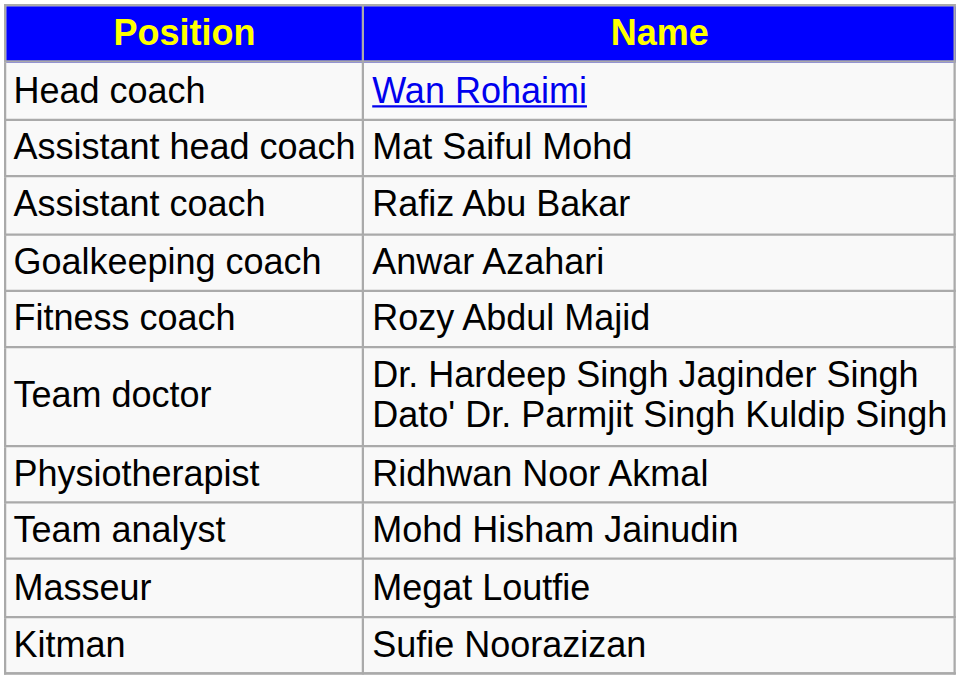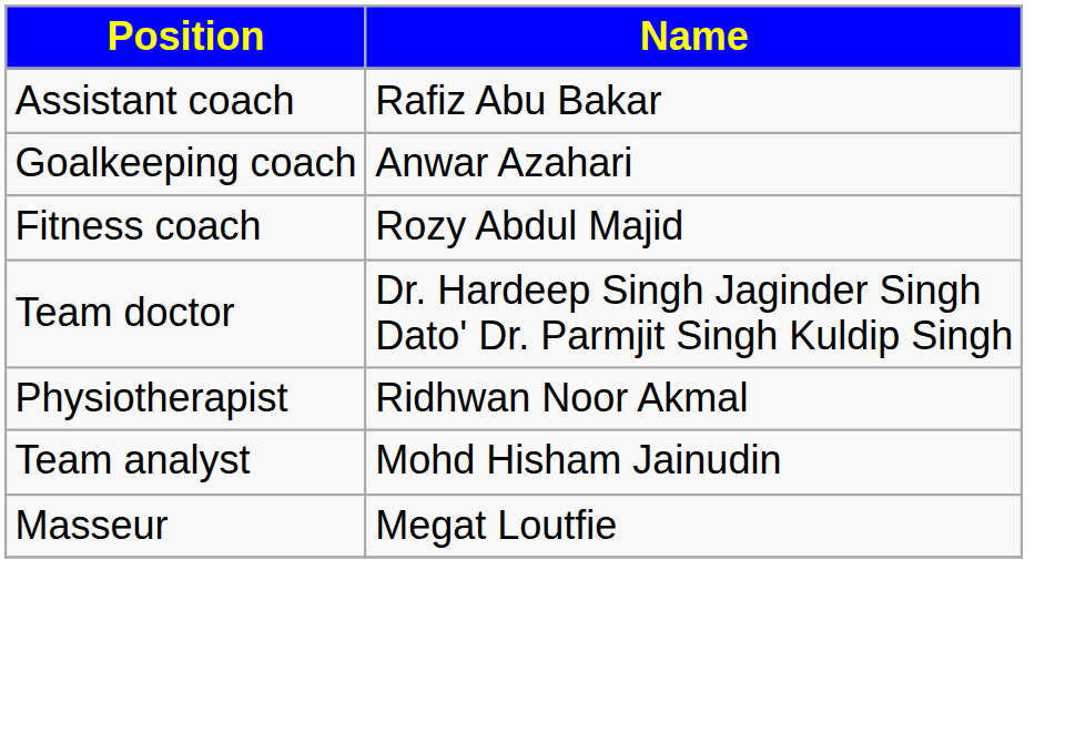- row: Head coach | Wan Rohaimi
- row: Assistant head coach | Mat Saiful Mohd
- row: Kitman | Sufie Noorazizan
